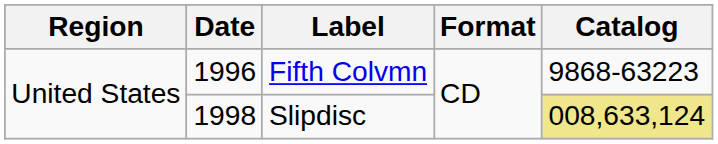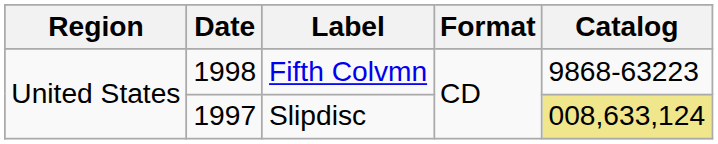Fifth Colvmn | Date: 1996 -> 1998
Slipdisc | Date: 1998 -> 1997
